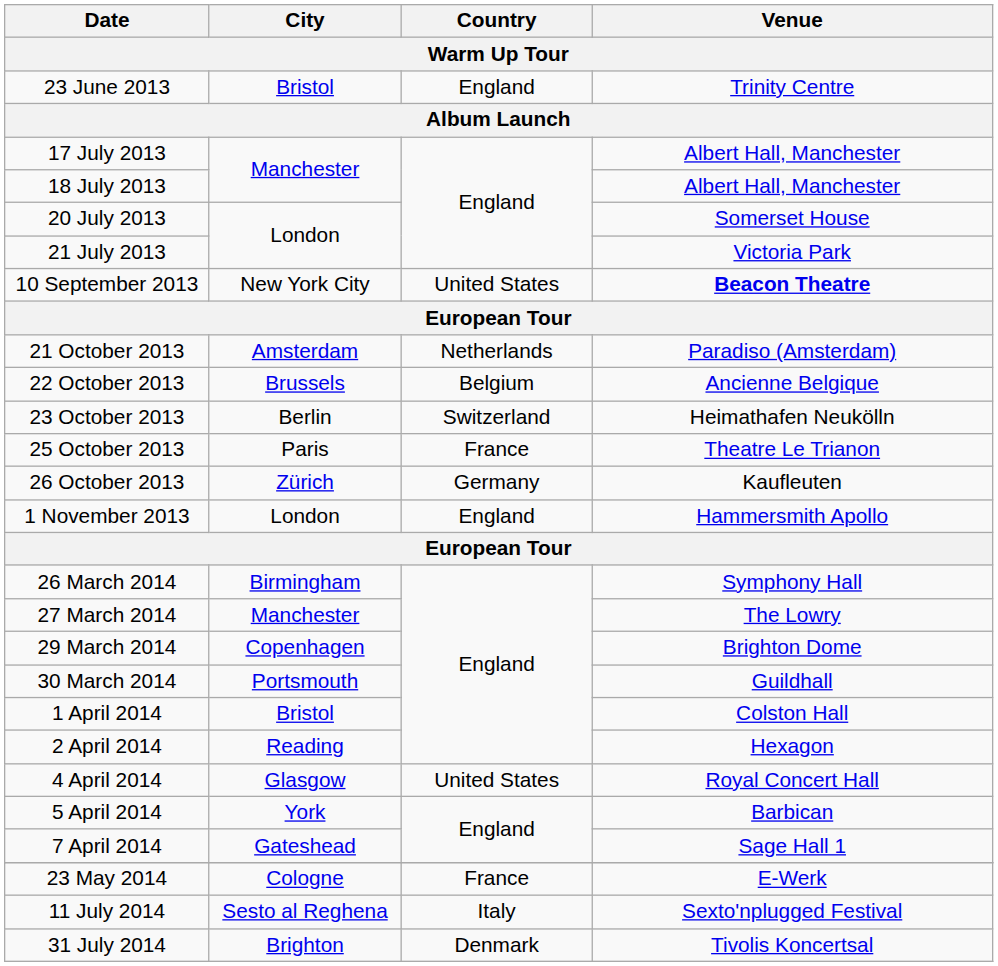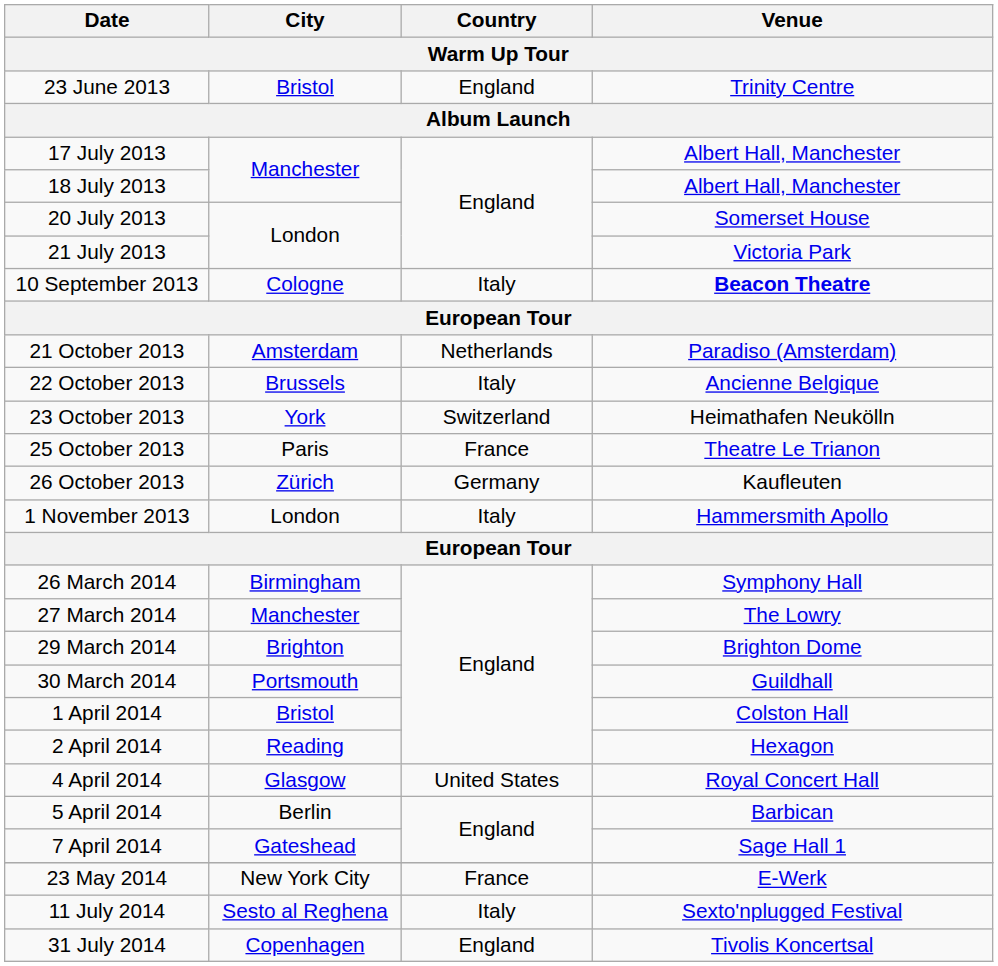10 September 2013 | City: New York City -> Cologne
10 September 2013 | Country: United States -> Italy
22 October 2013 | Country: Belgium -> Italy
23 October 2013 | City: Berlin -> York
1 November 2013 | Country: England -> Italy
29 March 2014 | City: Copenhagen -> Brighton
5 April 2014 | City: York -> Berlin
23 May 2014 | City: Cologne -> New York City
31 July 2014 | City: Brighton -> Copenhagen
31 July 2014 | Country: Denmark -> England
